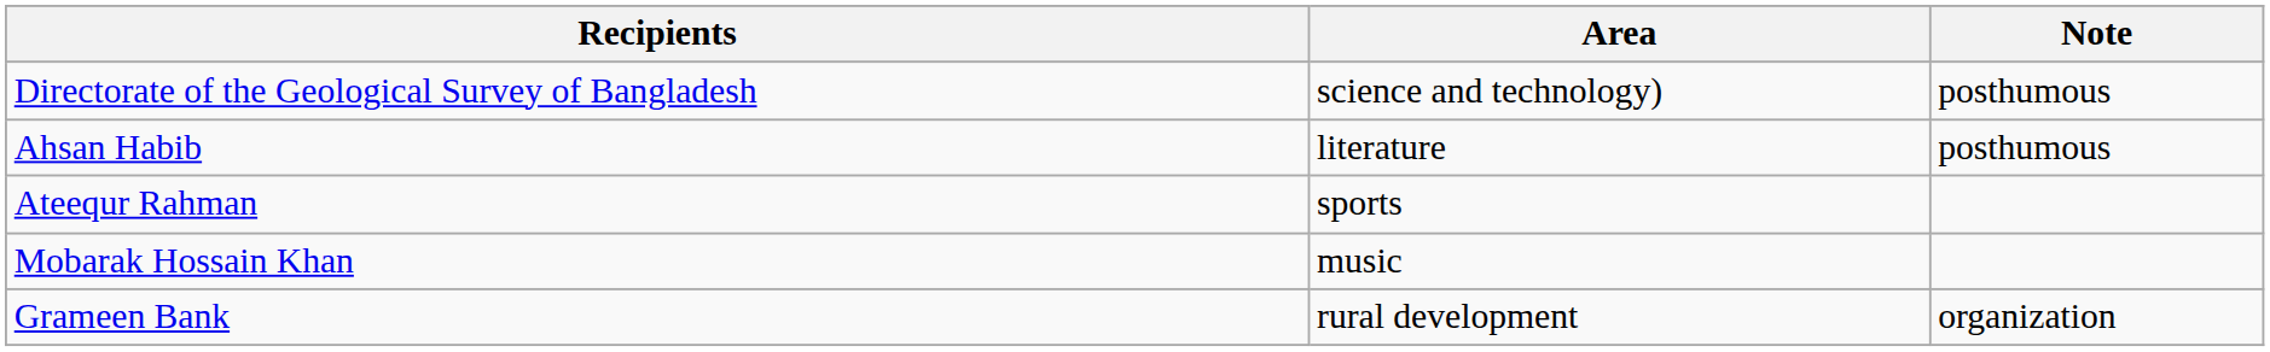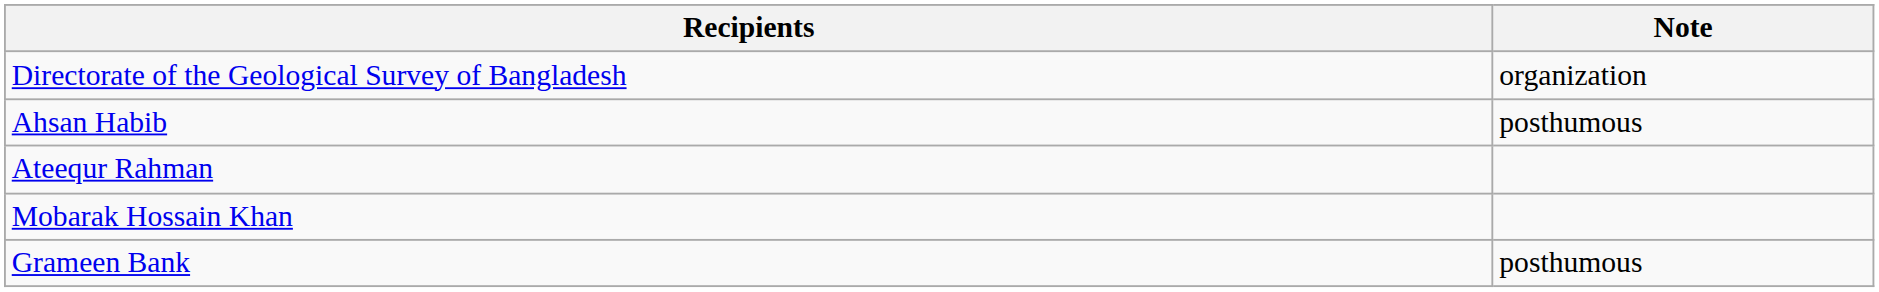- column: Area | science and technology) | literature | sports | music | rural development
Directorate of the Geological Survey of Bangladesh | Note: posthumous -> organization
Grameen Bank | Note: organization -> posthumous
